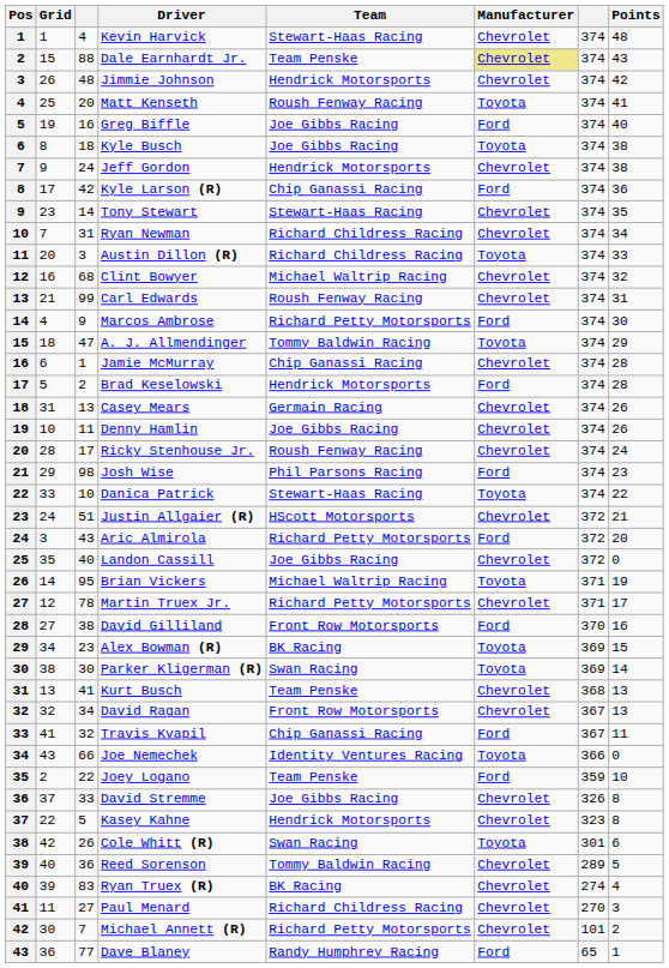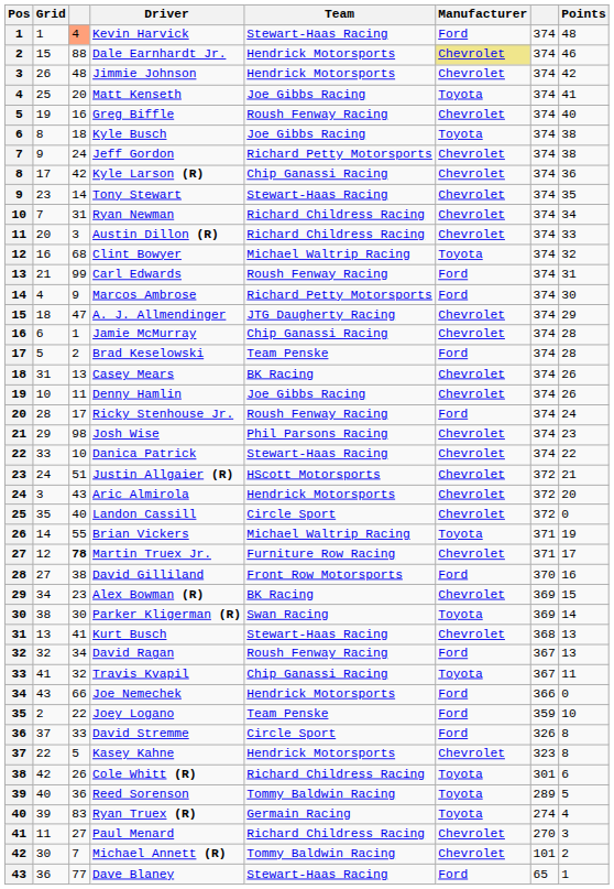Kevin Harvick | column 3: no background -> lightsalmon background
Kevin Harvick | Manufacturer: Chevrolet -> Ford
Dale Earnhardt Jr. | Team: Team Penske -> Hendrick Motorsports
Dale Earnhardt Jr. | Points: 43 -> 46
Matt Kenseth | Team: Roush Fenway Racing -> Joe Gibbs Racing
Greg Biffle | Team: Joe Gibbs Racing -> Roush Fenway Racing
Greg Biffle | Manufacturer: Ford -> Chevrolet
Jeff Gordon | Team: Hendrick Motorsports -> Richard Petty Motorsports
Kyle Larson (R) | Manufacturer: Ford -> Chevrolet
Austin Dillon (R) | Manufacturer: Toyota -> Chevrolet
Clint Bowyer | Manufacturer: Chevrolet -> Toyota
Carl Edwards | Manufacturer: Chevrolet -> Ford
A. J. Allmendinger | Team: Tommy Baldwin Racing -> JTG Daugherty Racing
A. J. Allmendinger | Manufacturer: Toyota -> Chevrolet
Brad Keselowski | Team: Hendrick Motorsports -> Team Penske
Casey Mears | Team: Germain Racing -> BK Racing
Ricky Stenhouse Jr. | Manufacturer: Chevrolet -> Ford
Josh Wise | Manufacturer: Ford -> Chevrolet
Danica Patrick | Manufacturer: Toyota -> Chevrolet
Aric Almirola | Team: Richard Petty Motorsports -> Hendrick Motorsports
Aric Almirola | Manufacturer: Ford -> Chevrolet
Landon Cassill | Team: Joe Gibbs Racing -> Circle Sport
Brian Vickers | column 3: 95 -> 55
Martin Truex Jr. | column 3: normal -> bold
Martin Truex Jr. | Team: Richard Petty Motorsports -> Furniture Row Racing
Alex Bowman (R) | Manufacturer: Toyota -> Chevrolet
Kurt Busch | Team: Team Penske -> Stewart-Haas Racing
David Ragan | Team: Front Row Motorsports -> Roush Fenway Racing
David Ragan | Manufacturer: Chevrolet -> Ford
Travis Kvapil | Manufacturer: Ford -> Toyota
Joe Nemechek | Team: Identity Ventures Racing -> Hendrick Motorsports
Joe Nemechek | Manufacturer: Toyota -> Ford
David Stremme | Team: Joe Gibbs Racing -> Circle Sport
David Stremme | Manufacturer: Chevrolet -> Ford
Cole Whitt (R) | Team: Swan Racing -> Richard Childress Racing
Reed Sorenson | Manufacturer: Chevrolet -> Toyota
Ryan Truex (R) | Team: BK Racing -> Germain Racing
Ryan Truex (R) | Manufacturer: Chevrolet -> Toyota
Michael Annett (R) | Team: Richard Petty Motorsports -> Tommy Baldwin Racing
Dave Blaney | Team: Randy Humphrey Racing -> Stewart-Haas Racing
